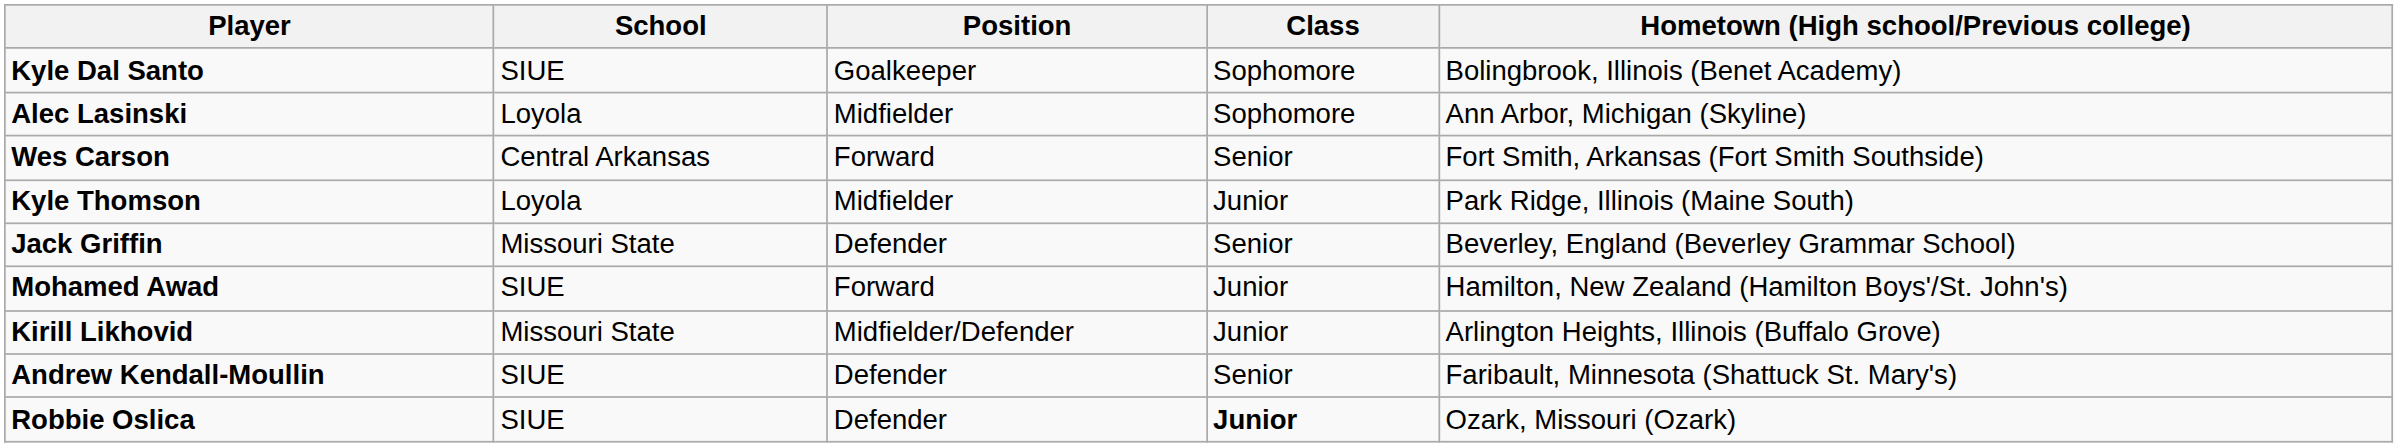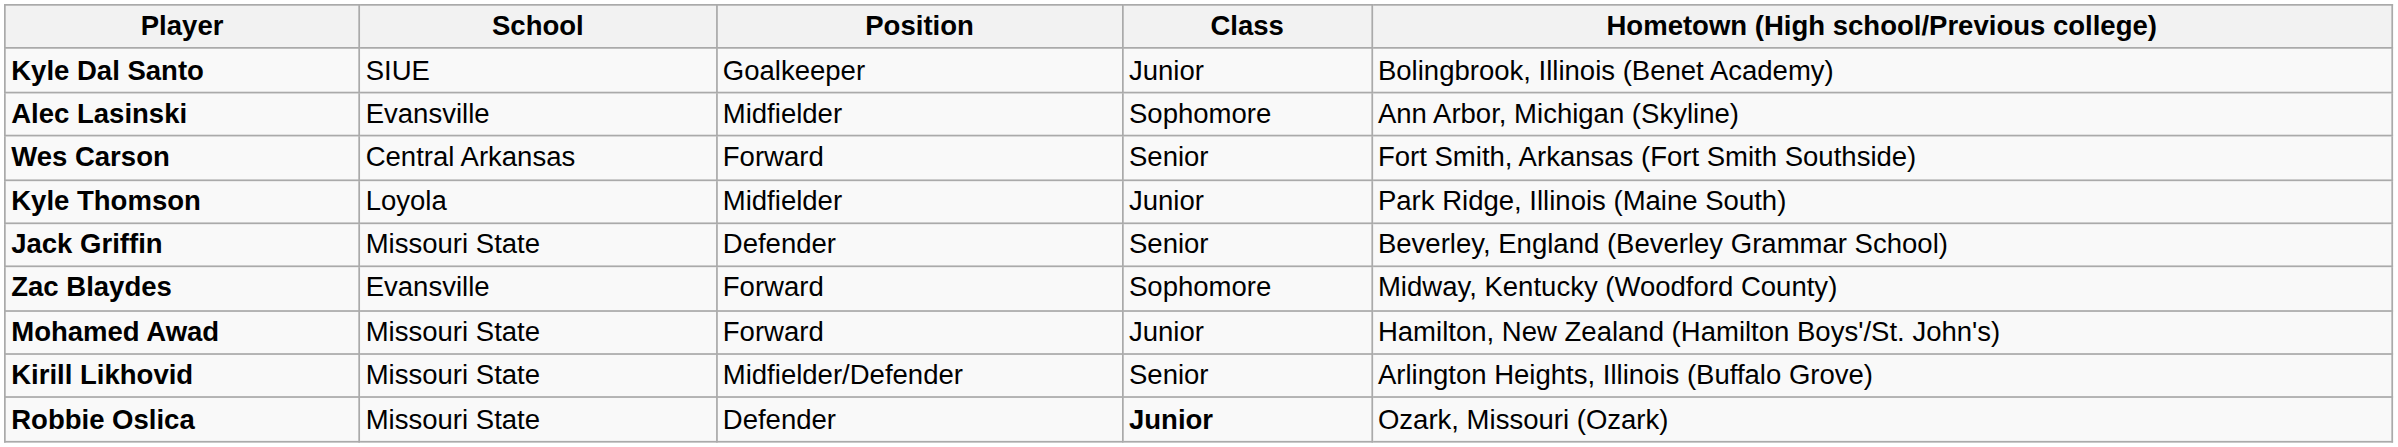Kyle Dal Santo | Class: Sophomore -> Junior
Alec Lasinski | School: Loyola -> Evansville
+ row: Zac Blaydes | Evansville | Forward | Sophomore | Midway, Kentucky (Woodford County)
Mohamed Awad | School: SIUE -> Missouri State
Kirill Likhovid | Class: Junior -> Senior
- row: Andrew Kendall-Moullin | SIUE | Defender | Senior | Faribault, Minnesota (Shattuck St. Mary's)
Robbie Oslica | School: SIUE -> Missouri State
